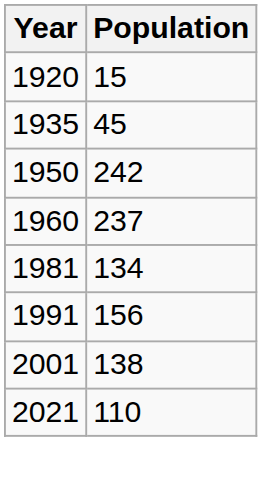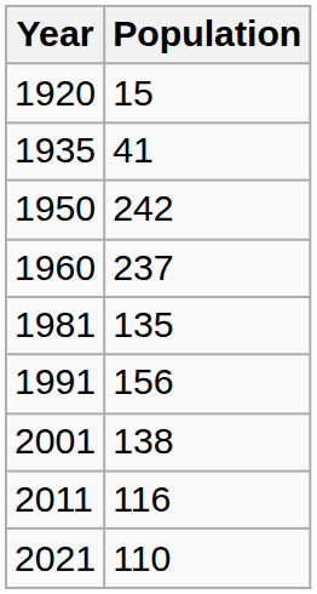1935 | Population: 45 -> 41
1981 | Population: 134 -> 135
+ row: 2011 | 116
